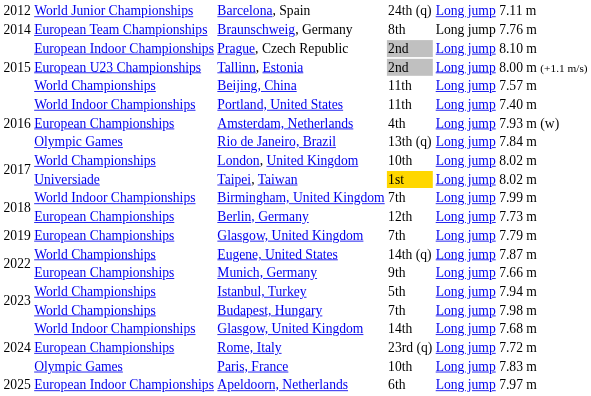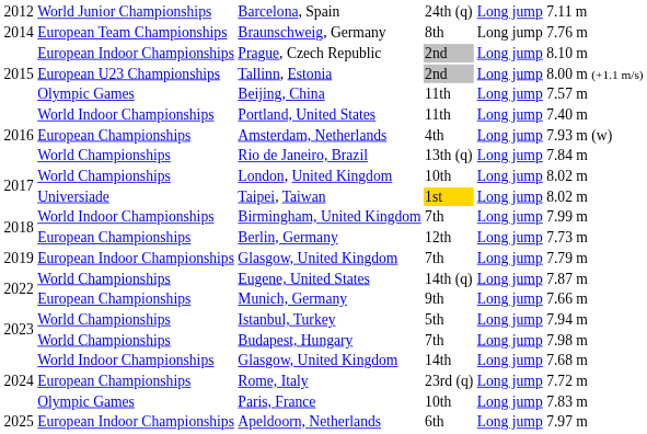Beijing, China | column 2: World Championships -> Olympic Games
Rio de Janeiro, Brazil | column 2: Olympic Games -> World Championships
Glasgow, United Kingdom / 7th | column 2: European Championships -> European Indoor Championships
